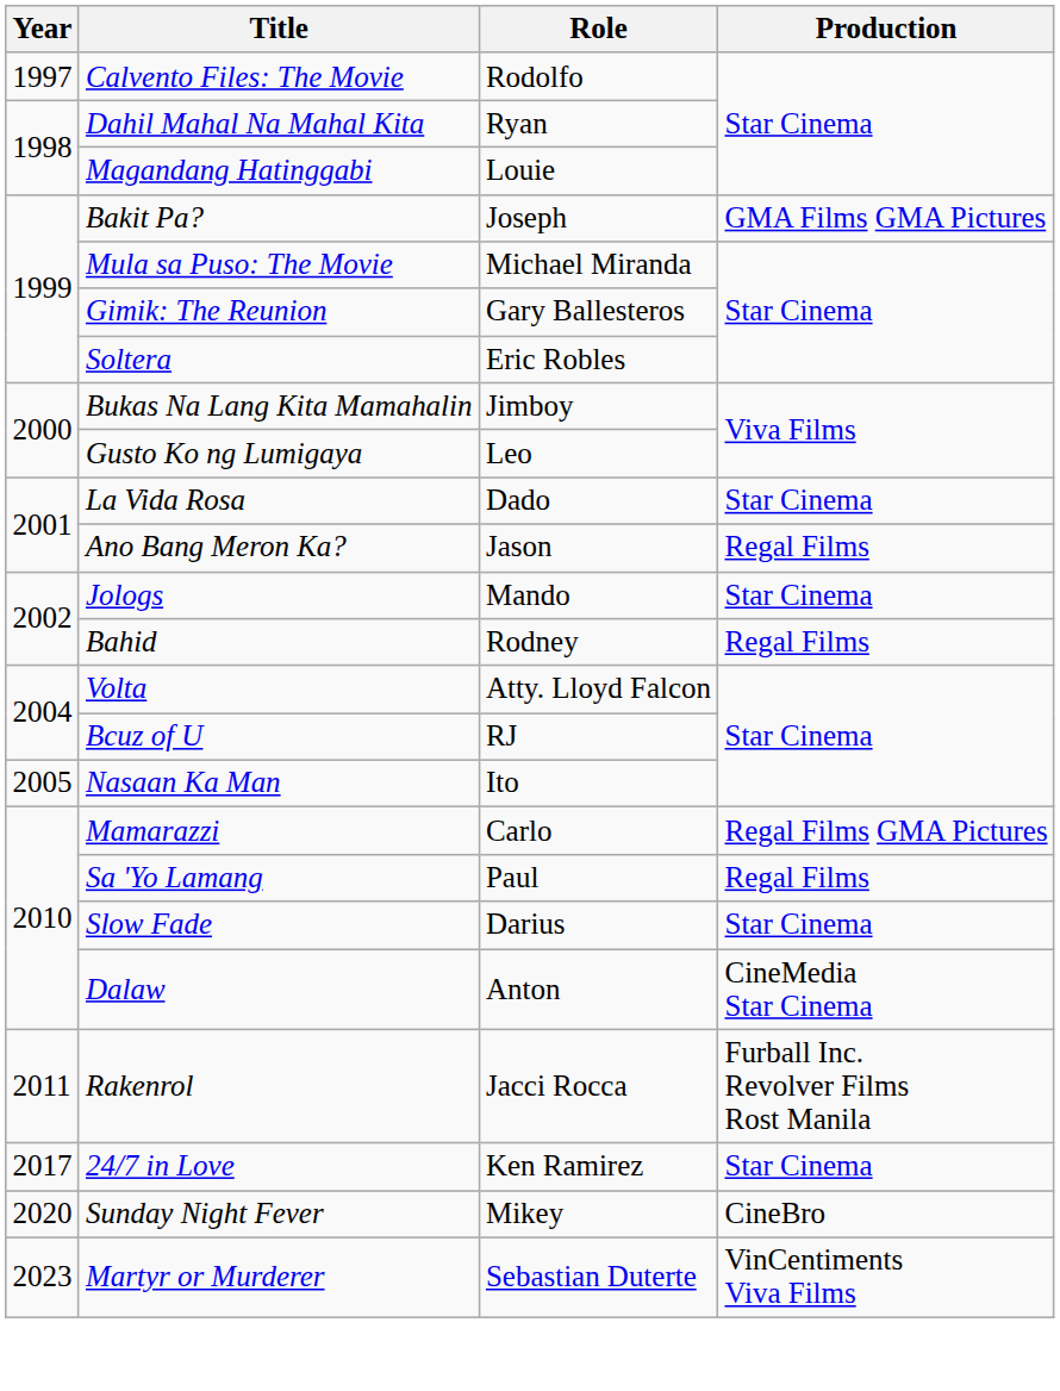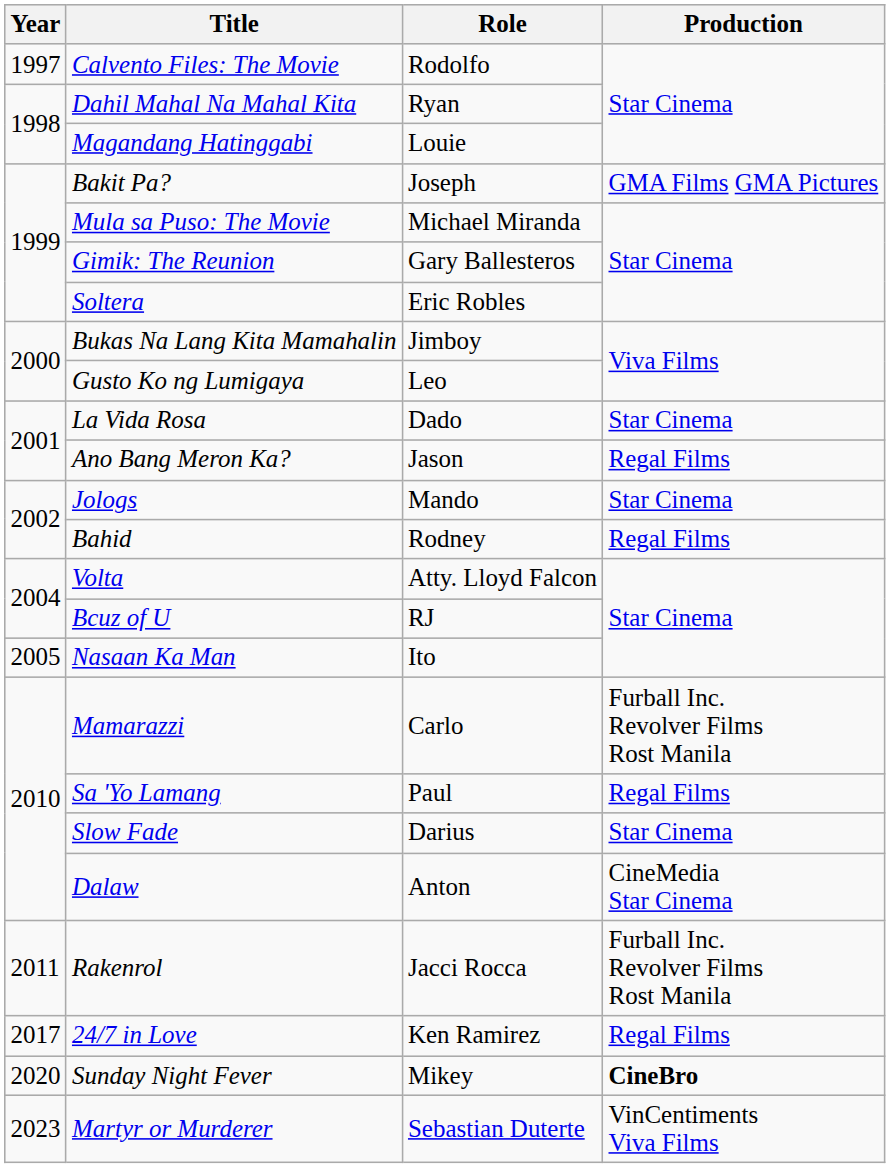Mamarazzi | Production: Regal Films GMA Pictures -> Furball Inc. Revolver Films Rost Manila
24/7 in Love | Production: Star Cinema -> Regal Films
Sunday Night Fever | Production: normal -> bold
